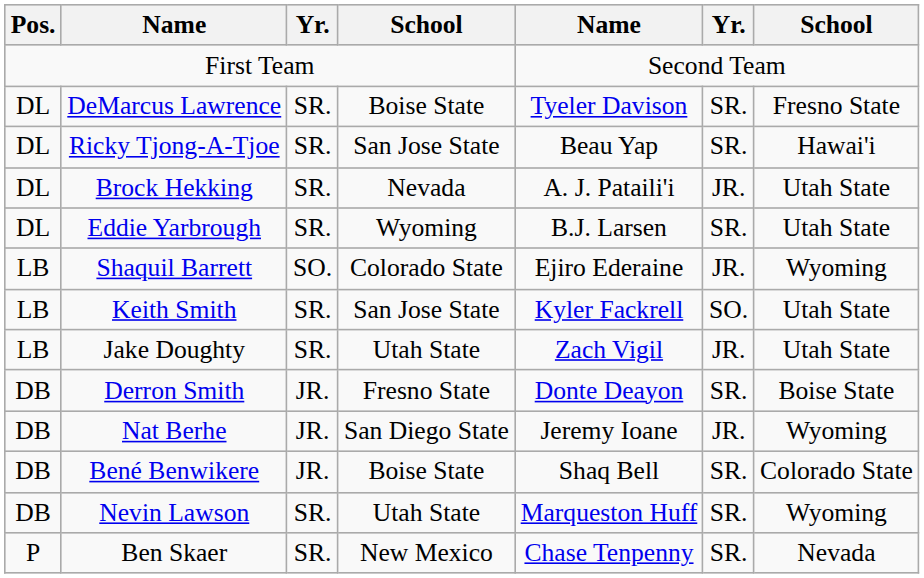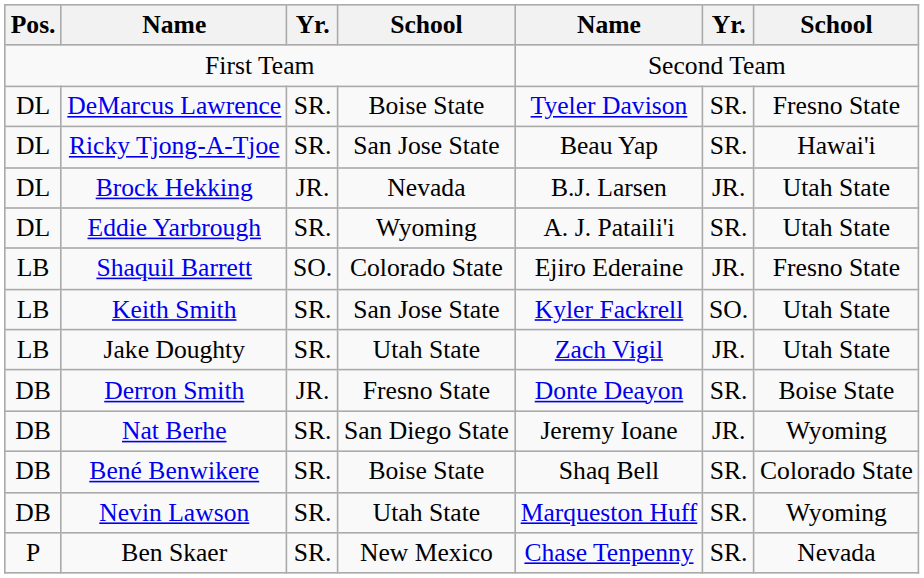Brock Hekking | column 3: SR. -> JR.
Brock Hekking | column 5: A. J. Pataili'i -> B.J. Larsen
Eddie Yarbrough | column 5: B.J. Larsen -> A. J. Pataili'i
Shaquil Barrett | column 7: Wyoming -> Fresno State
Nat Berhe | column 3: JR. -> SR.
Bené Benwikere | column 3: JR. -> SR.
